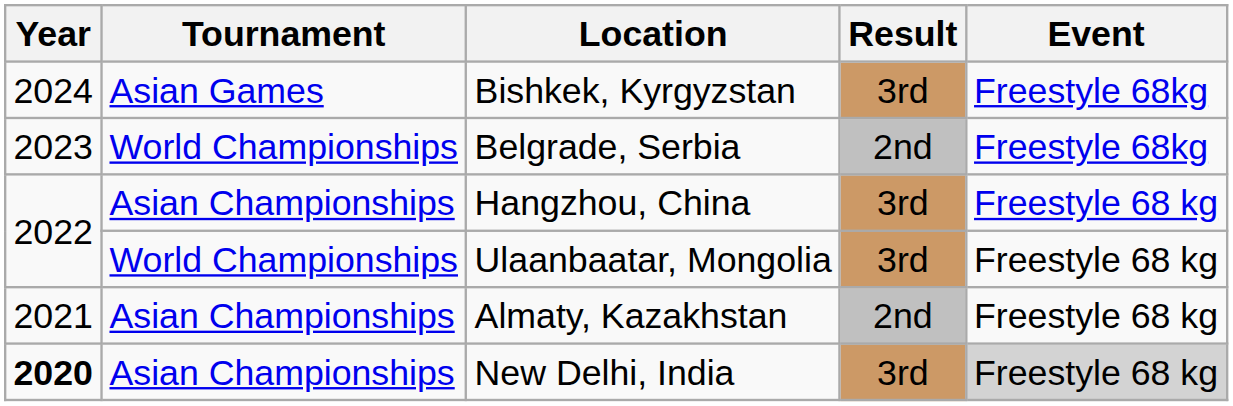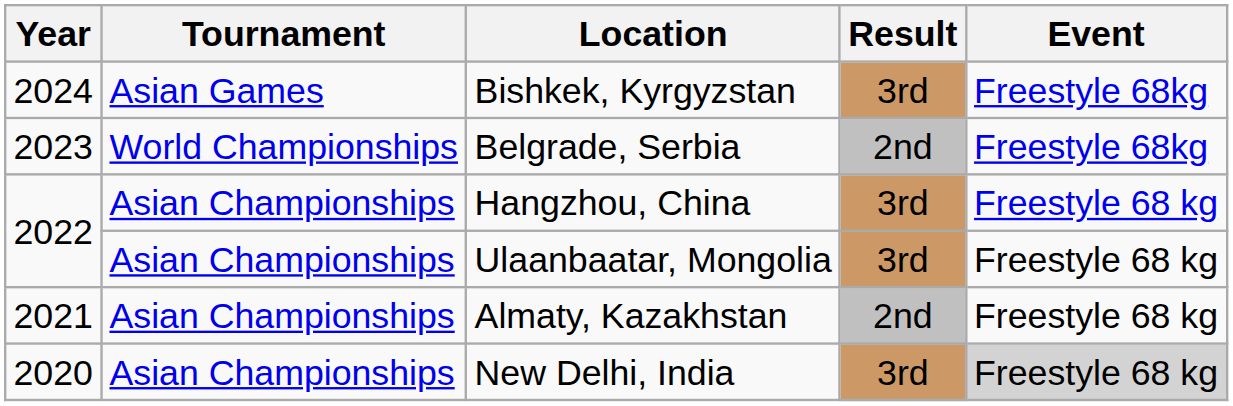Ulaanbaatar, Mongolia | Tournament: World Championships -> Asian Championships
New Delhi, India | Year: bold -> normal
